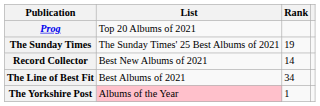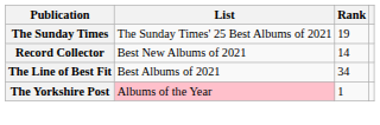- row: Prog | Top 20 Albums of 2021
